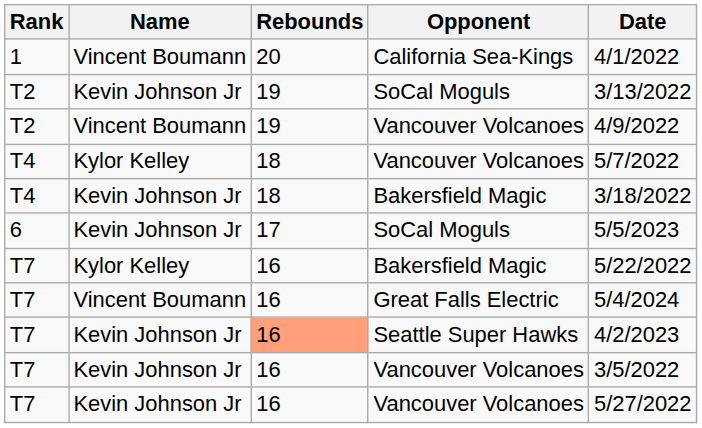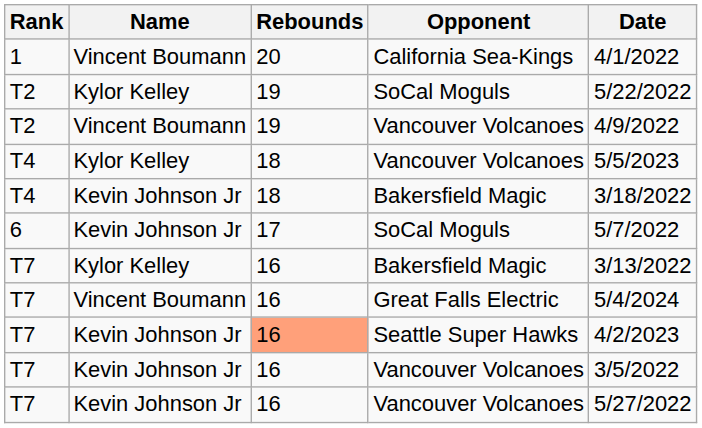T2 / SoCal Moguls | Name: Kevin Johnson Jr -> Kylor Kelley
T2 / SoCal Moguls | Date: 3/13/2022 -> 5/22/2022
T4 / Vancouver Volcanoes | Date: 5/7/2022 -> 5/5/2023
6 / SoCal Moguls | Date: 5/5/2023 -> 5/7/2022
T7 / Bakersfield Magic | Date: 5/22/2022 -> 3/13/2022
